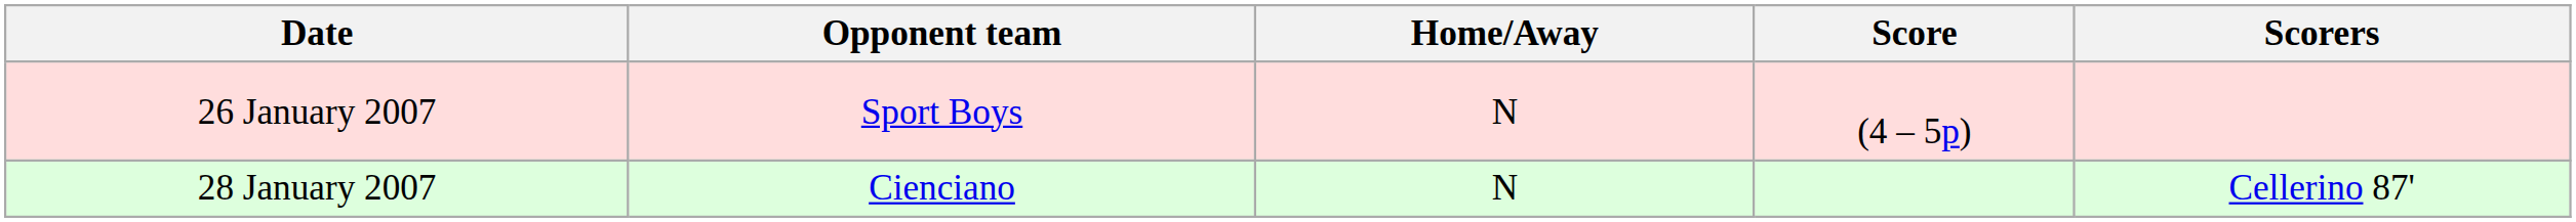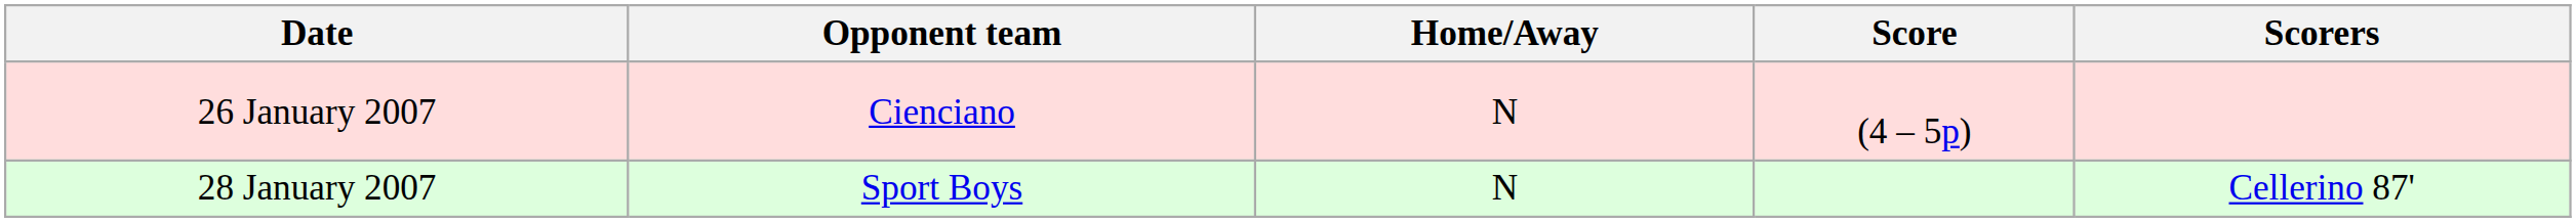26 January 2007 | Opponent team: Sport Boys -> Cienciano
28 January 2007 | Opponent team: Cienciano -> Sport Boys
